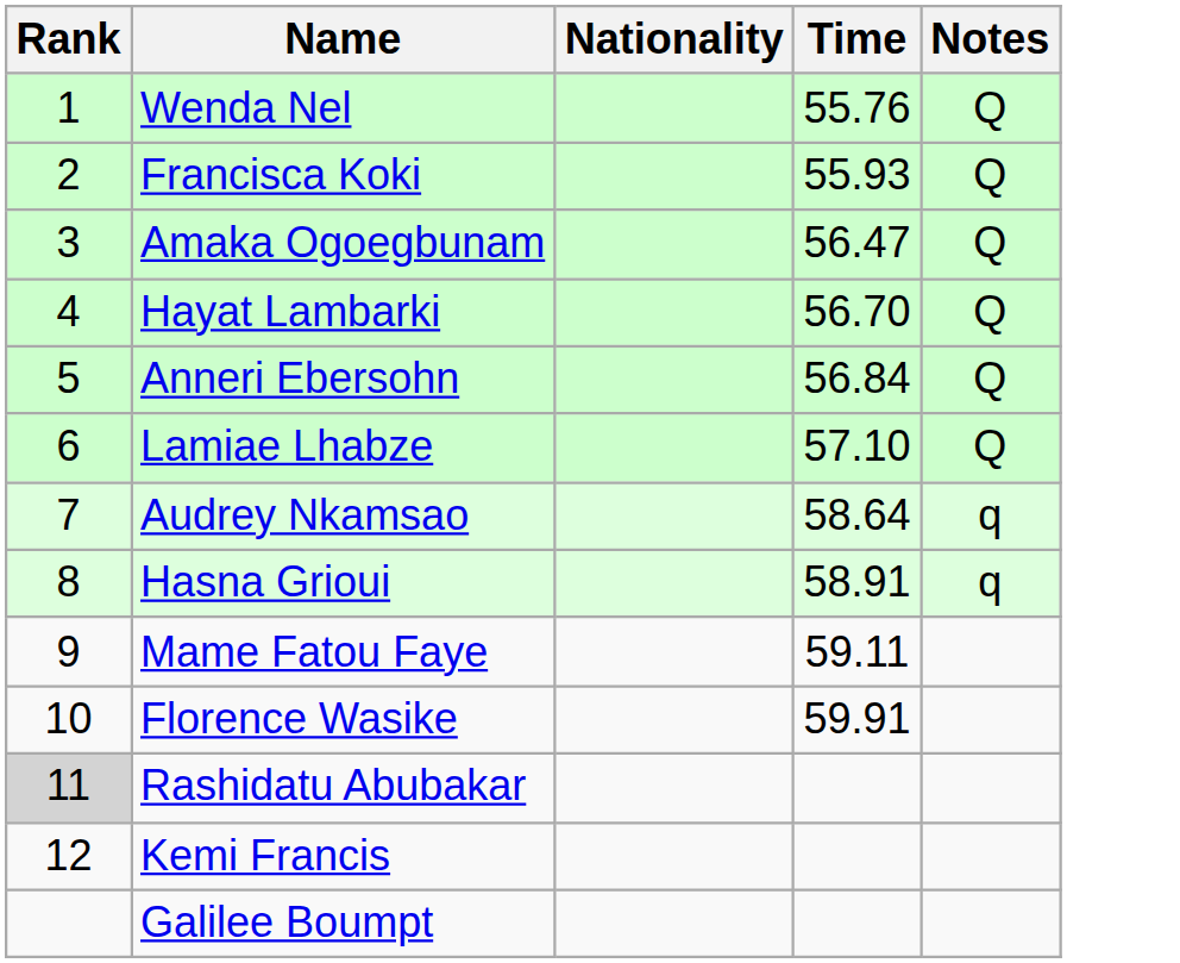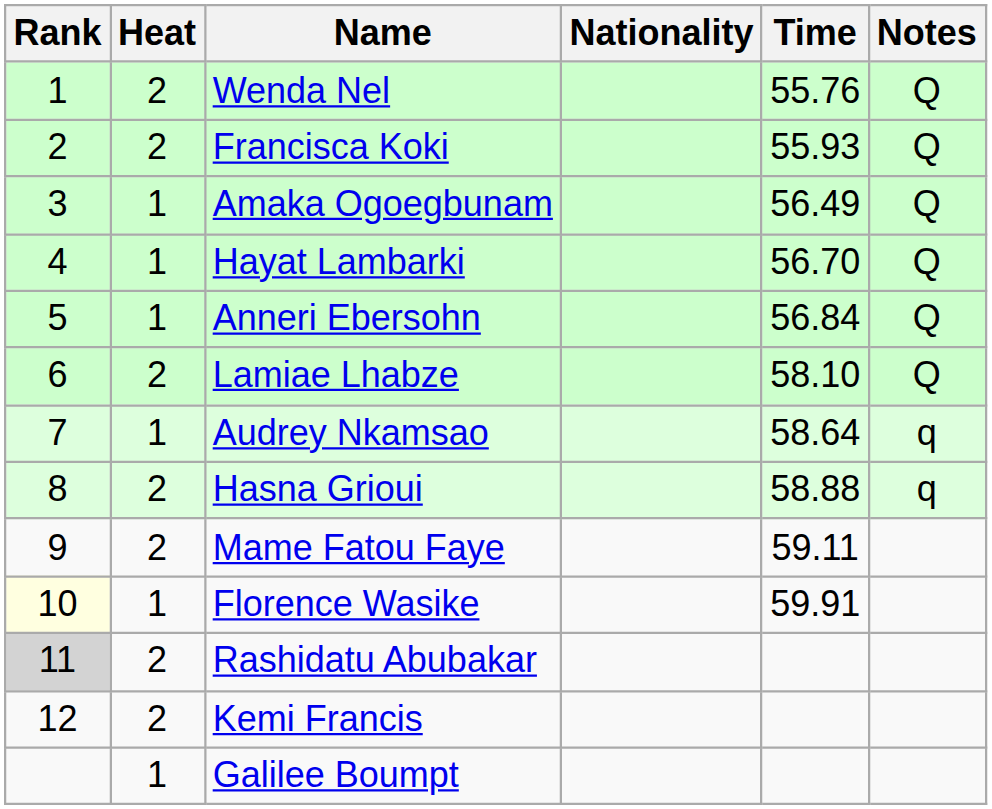+ column: Heat | 2 | 2 | 1 | 1 | 1 | 2 | 1 | 2 | 2 | 1 | 2 | 2 | 1
Amaka Ogoegbunam | Time: 56.47 -> 56.49
Lamiae Lhabze | Time: 57.10 -> 58.10
Hasna Grioui | Time: 58.91 -> 58.88
Florence Wasike | Rank: no background -> lightyellow background
